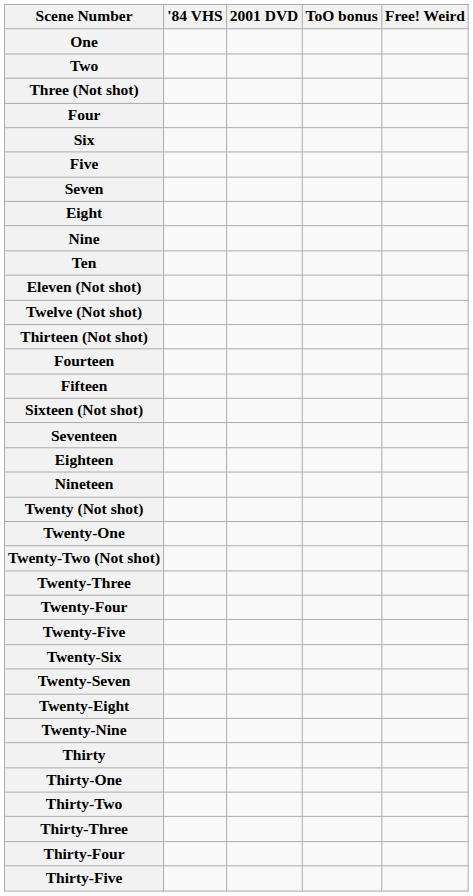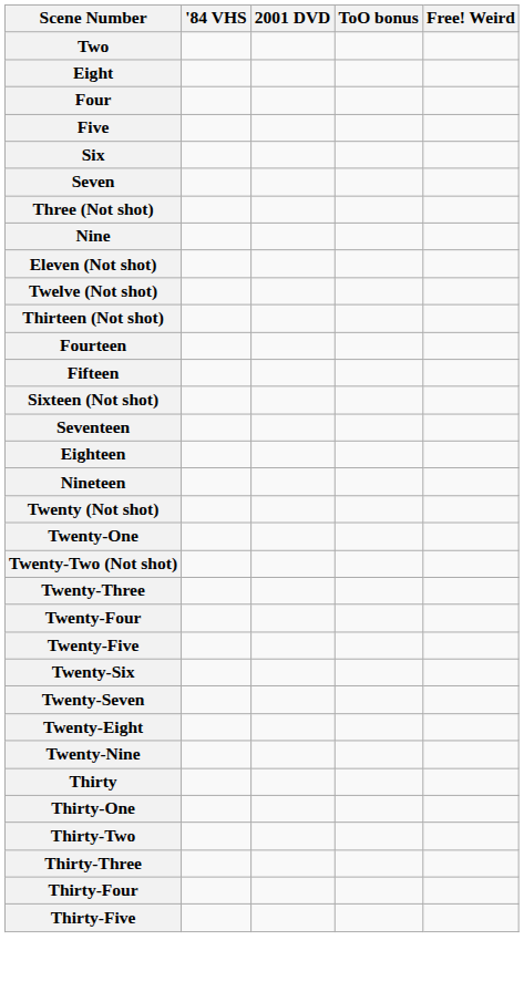- row: One
rows swapped: Three (Not shot) <-> Eight
rows swapped: Five <-> Six
- row: Ten
